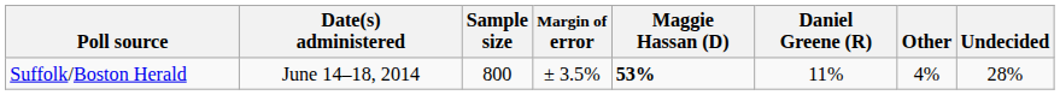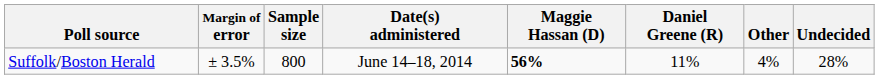columns swapped: Date(s) administered <-> Margin of error
Suffolk/Boston Herald | Maggie Hassan (D): 53% -> 56%
